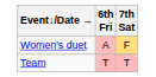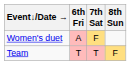+ column: 8th Sun | F
